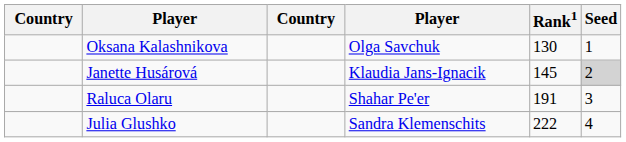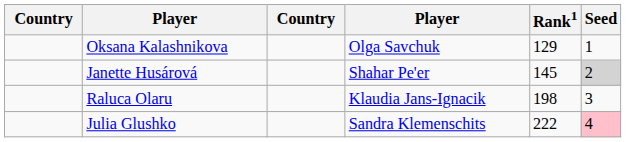Oksana Kalashnikova | Rank1: 130 -> 129
Janette Husárová | column 4: Klaudia Jans-Ignacik -> Shahar Pe'er
Raluca Olaru | column 4: Shahar Pe'er -> Klaudia Jans-Ignacik
Raluca Olaru | Rank1: 191 -> 198
Julia Glushko | Seed: no background -> pink background
